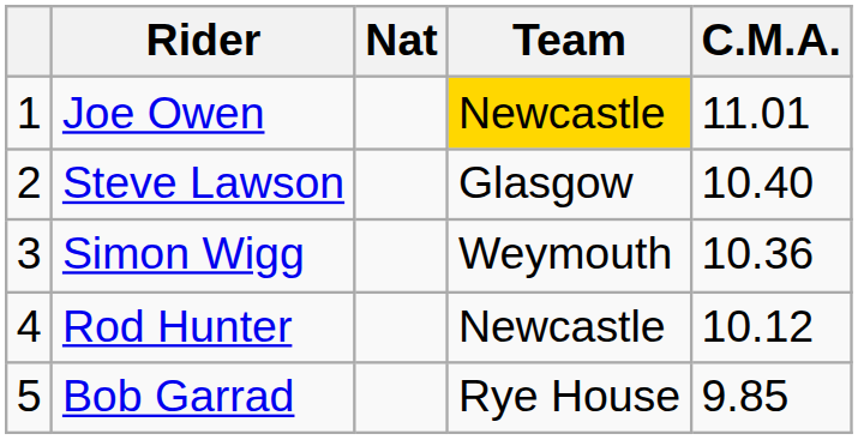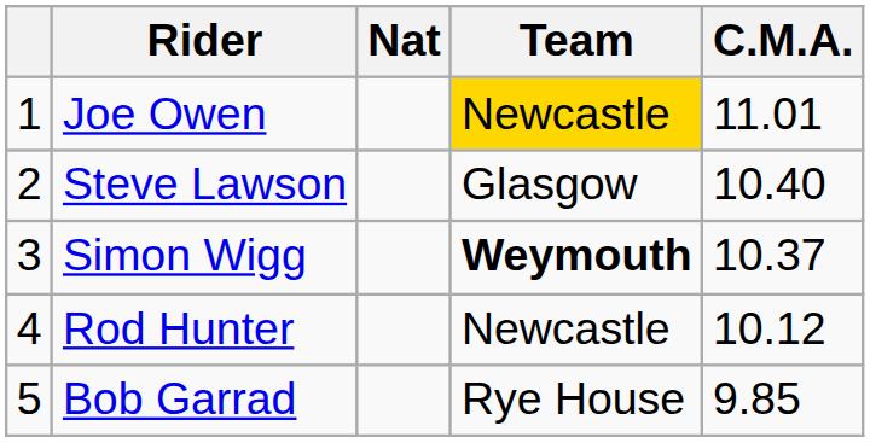Simon Wigg | Team: normal -> bold
Simon Wigg | C.M.A.: 10.36 -> 10.37
